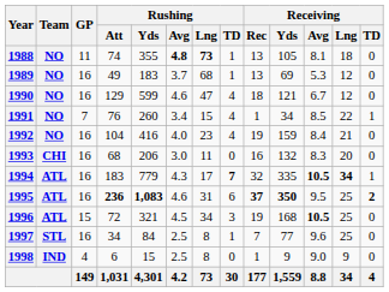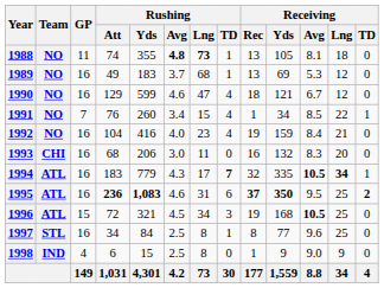1997 | Receiving / Rec: 7 -> 8
